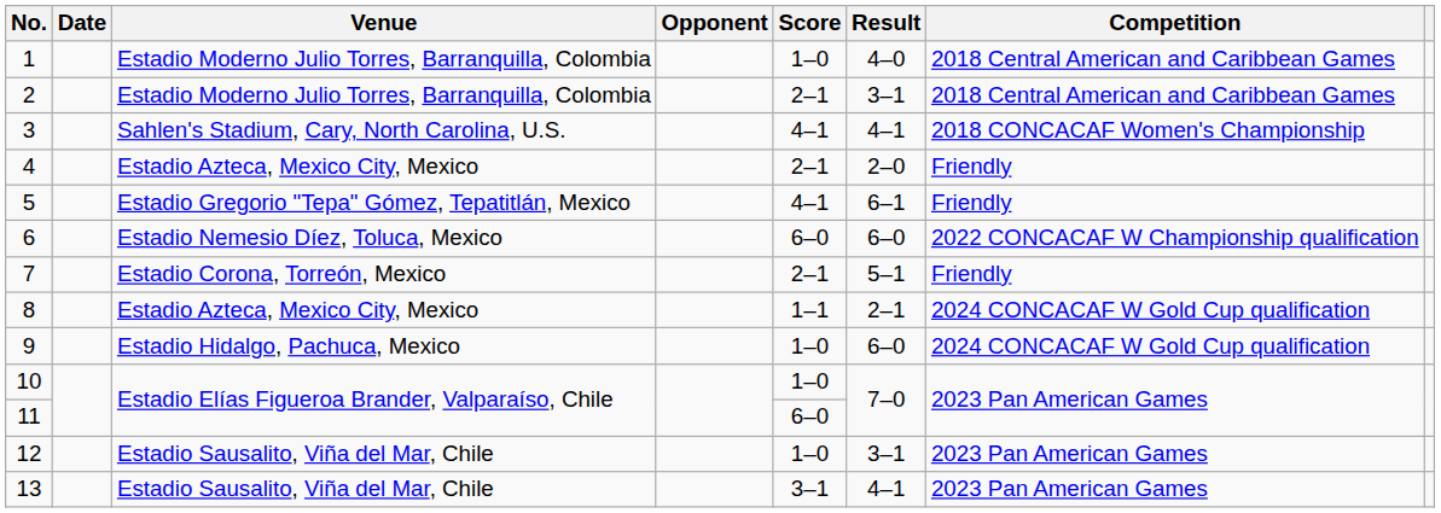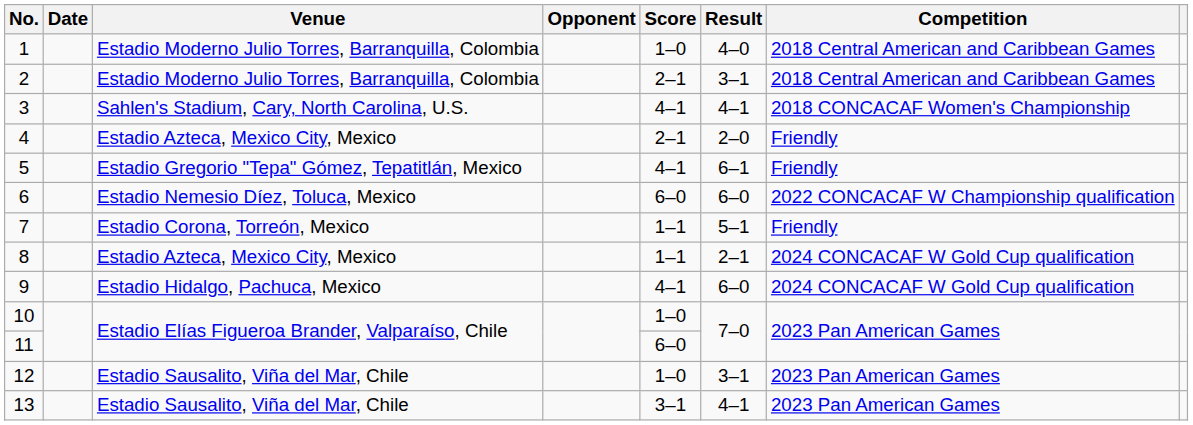7 | Score: 2–1 -> 1–1
9 | Score: 1–0 -> 4–1
